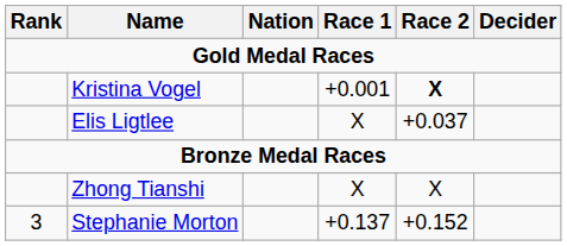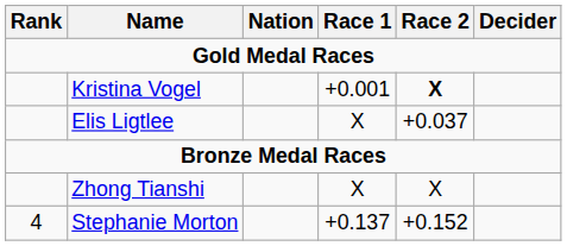Stephanie Morton | Rank: 3 -> 4
